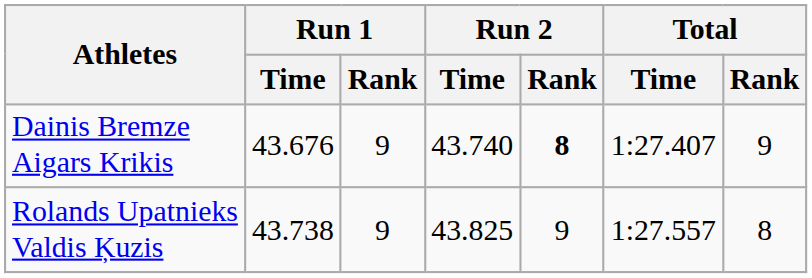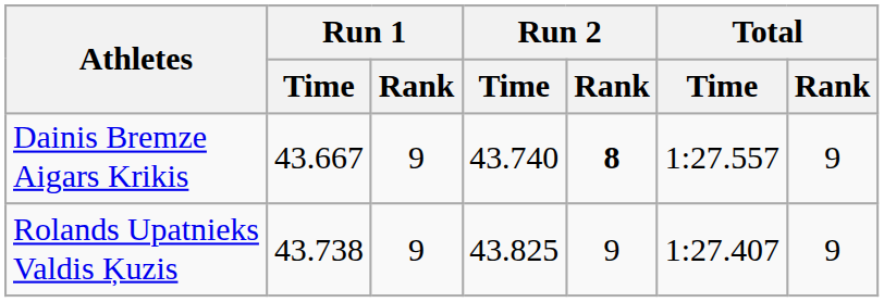Dainis Bremze Aigars Krikis | Run 1 / Time: 43.676 -> 43.667
Dainis Bremze Aigars Krikis | Total / Time: 1:27.407 -> 1:27.557
Rolands Upatnieks Valdis Ķuzis | Total / Time: 1:27.557 -> 1:27.407
Rolands Upatnieks Valdis Ķuzis | Total / Rank: 8 -> 9
